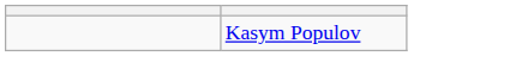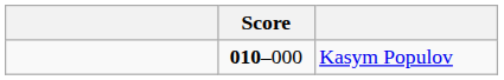+ column: Score | 010–000
